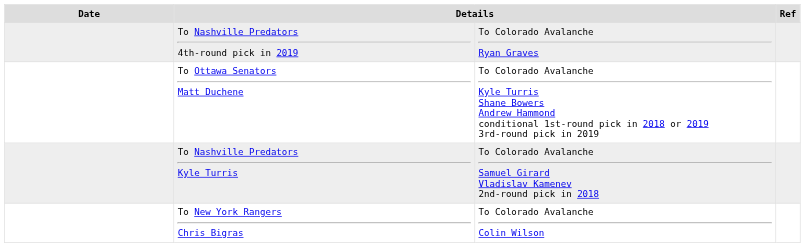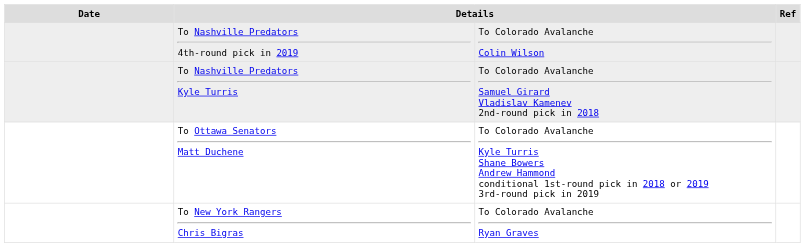To Nashville Predators 4th-round pick in 2019 | column 3: To Colorado Avalanche Ryan Graves -> To Colorado Avalanche Colin Wilson
rows swapped: To Ottawa Senators Matt Duchene <-> To Nashville Predators Kyle Turris
To New York Rangers Chris Bigras | column 3: To Colorado Avalanche Colin Wilson -> To Colorado Avalanche Ryan Graves
